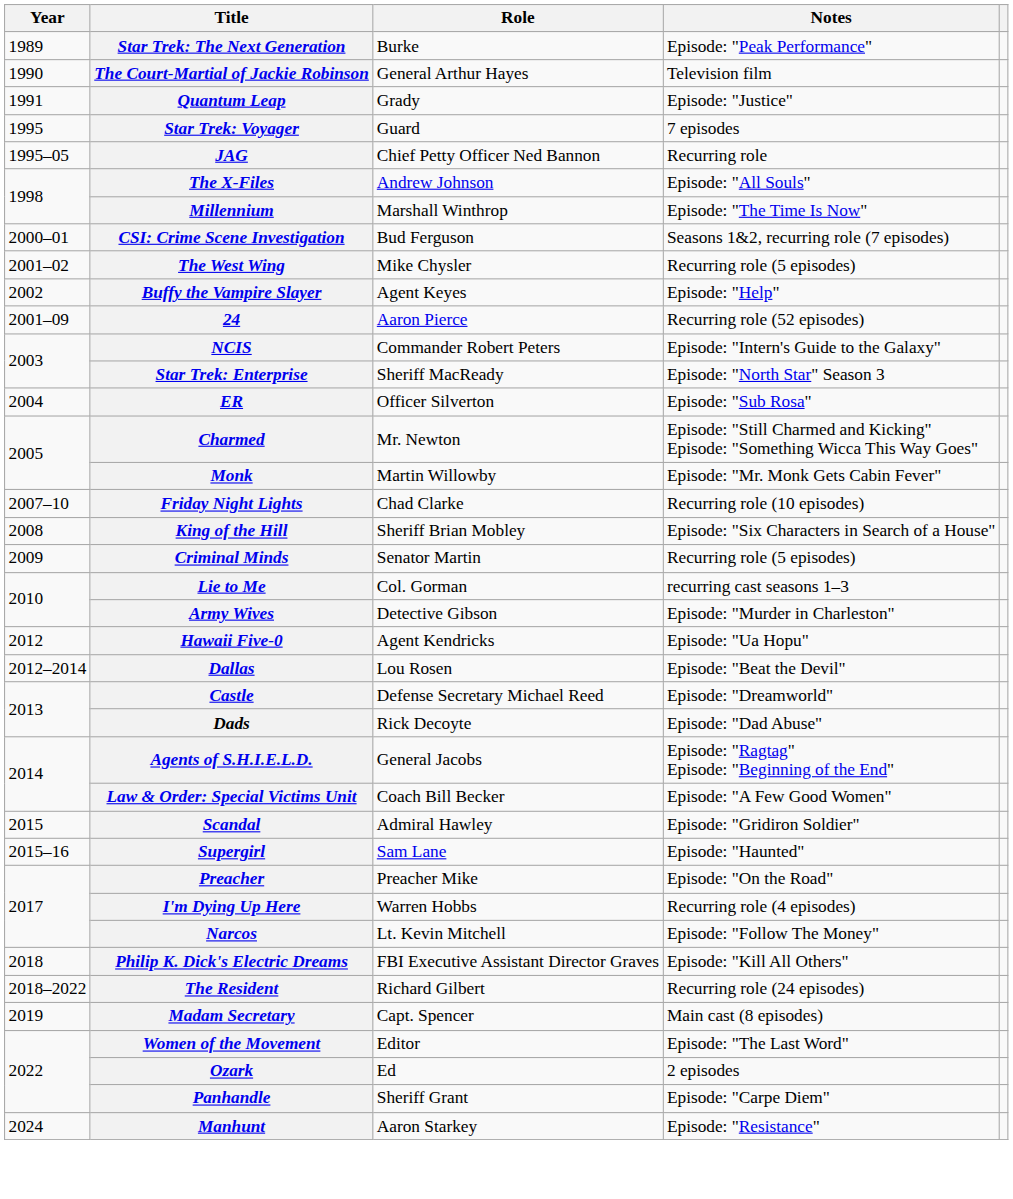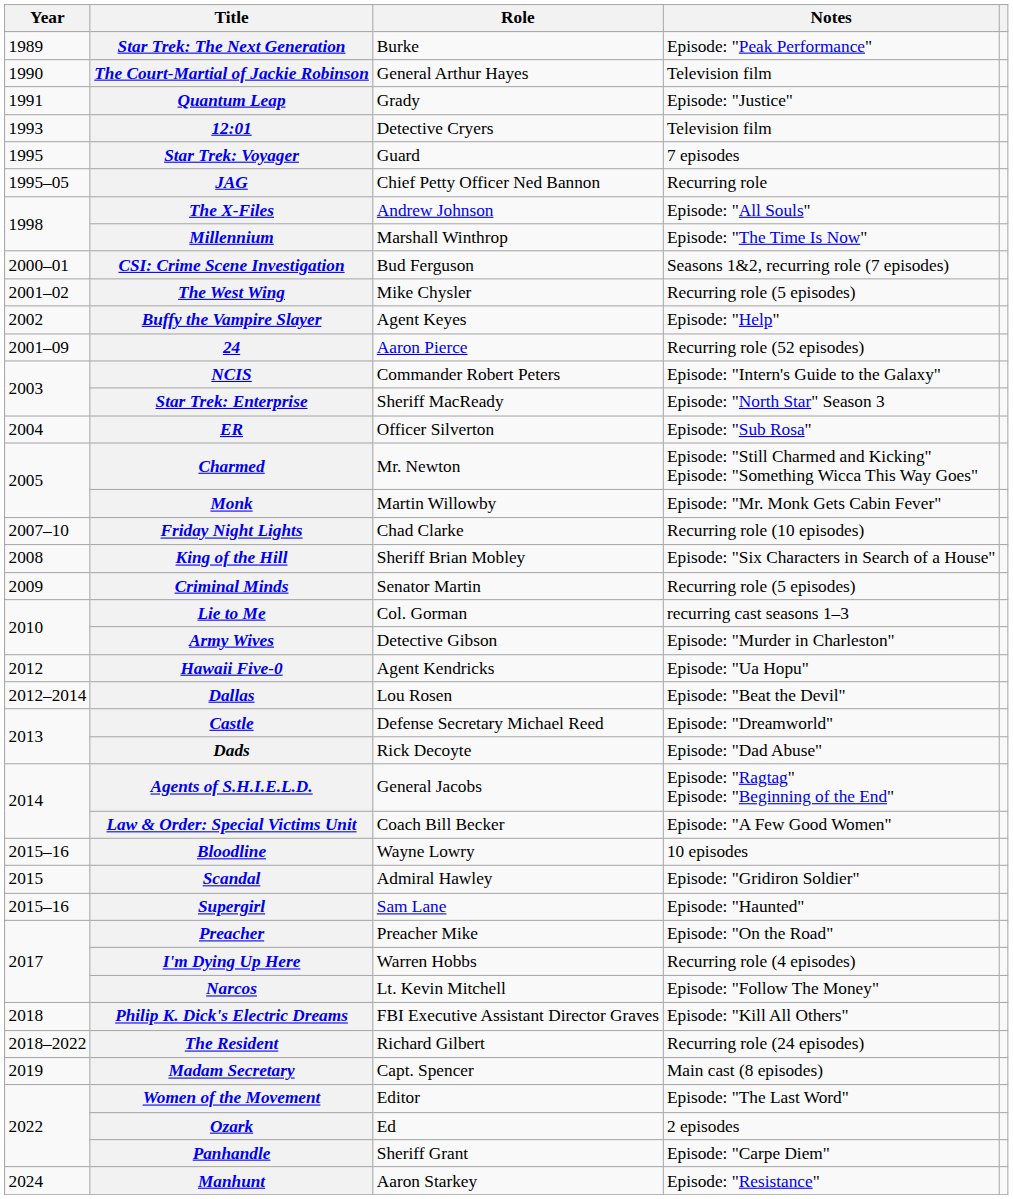+ row: 1993 | 12:01 | Detective Cryers | Television film
+ row: 2015–16 | Bloodline | Wayne Lowry | 10 episodes
